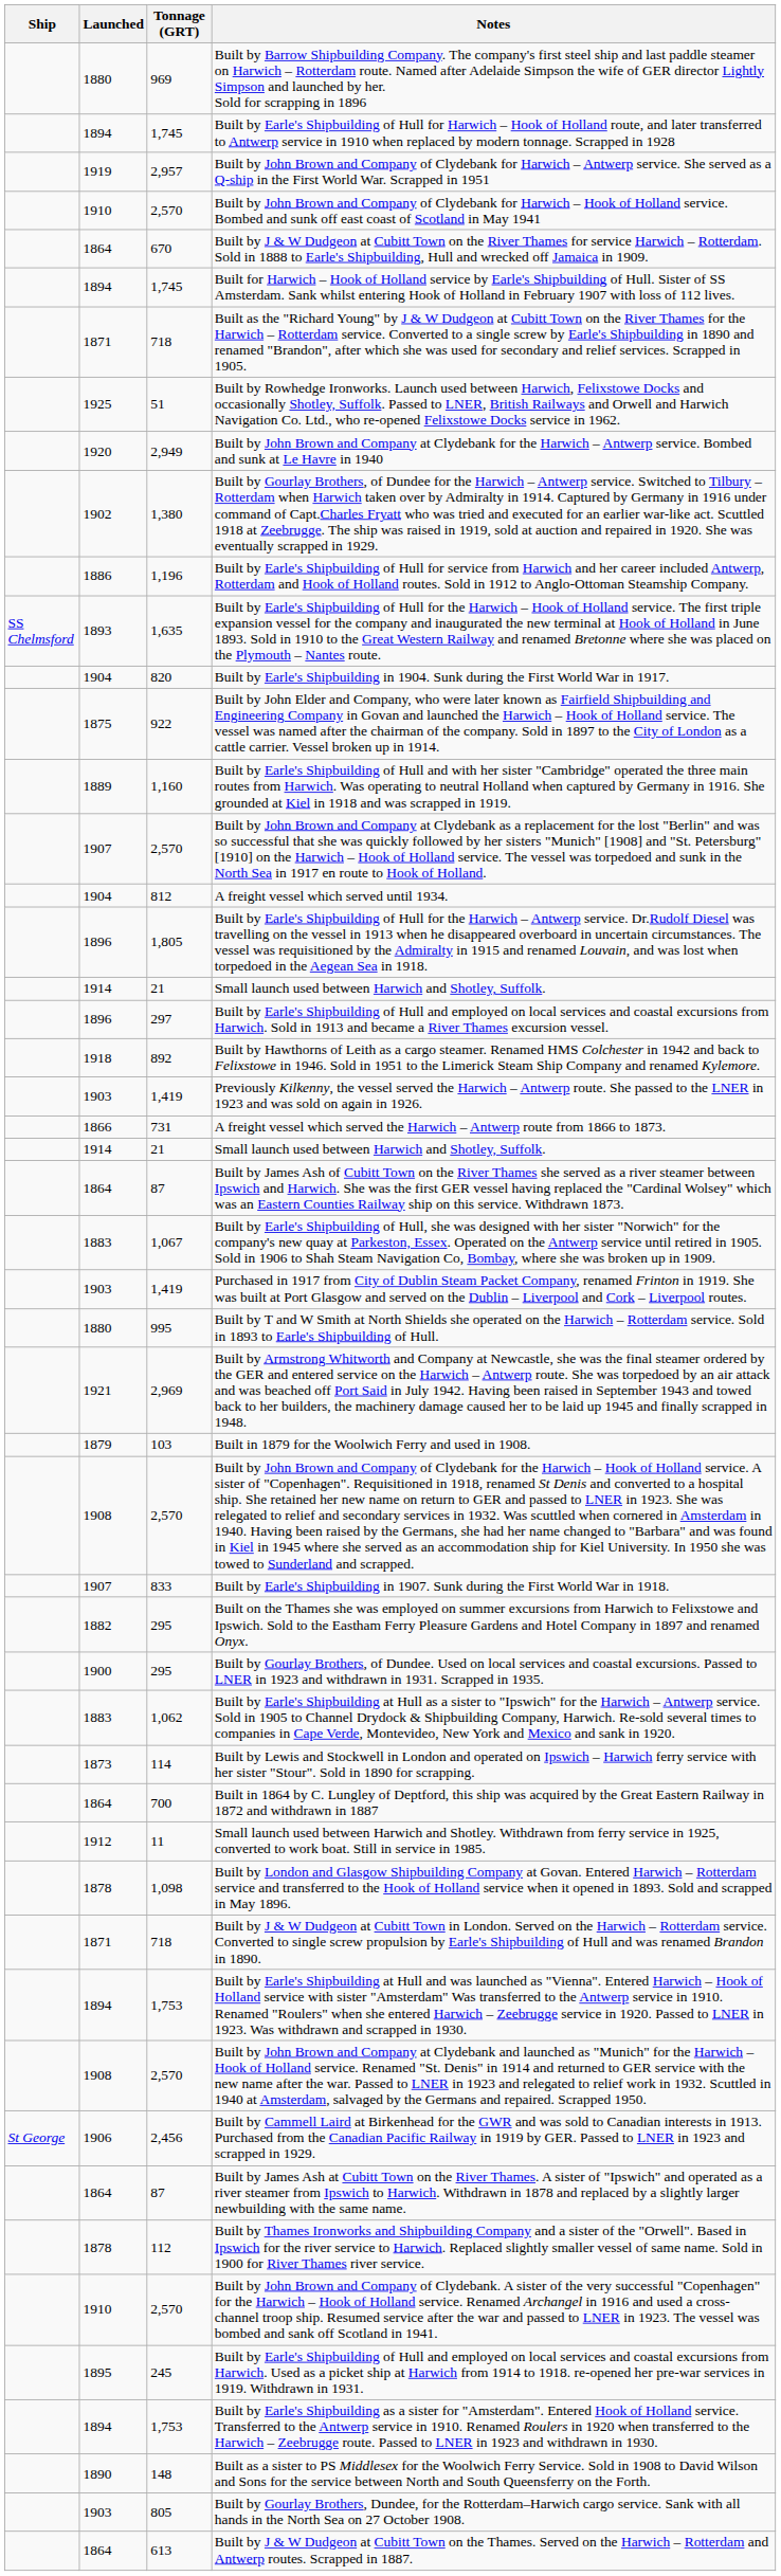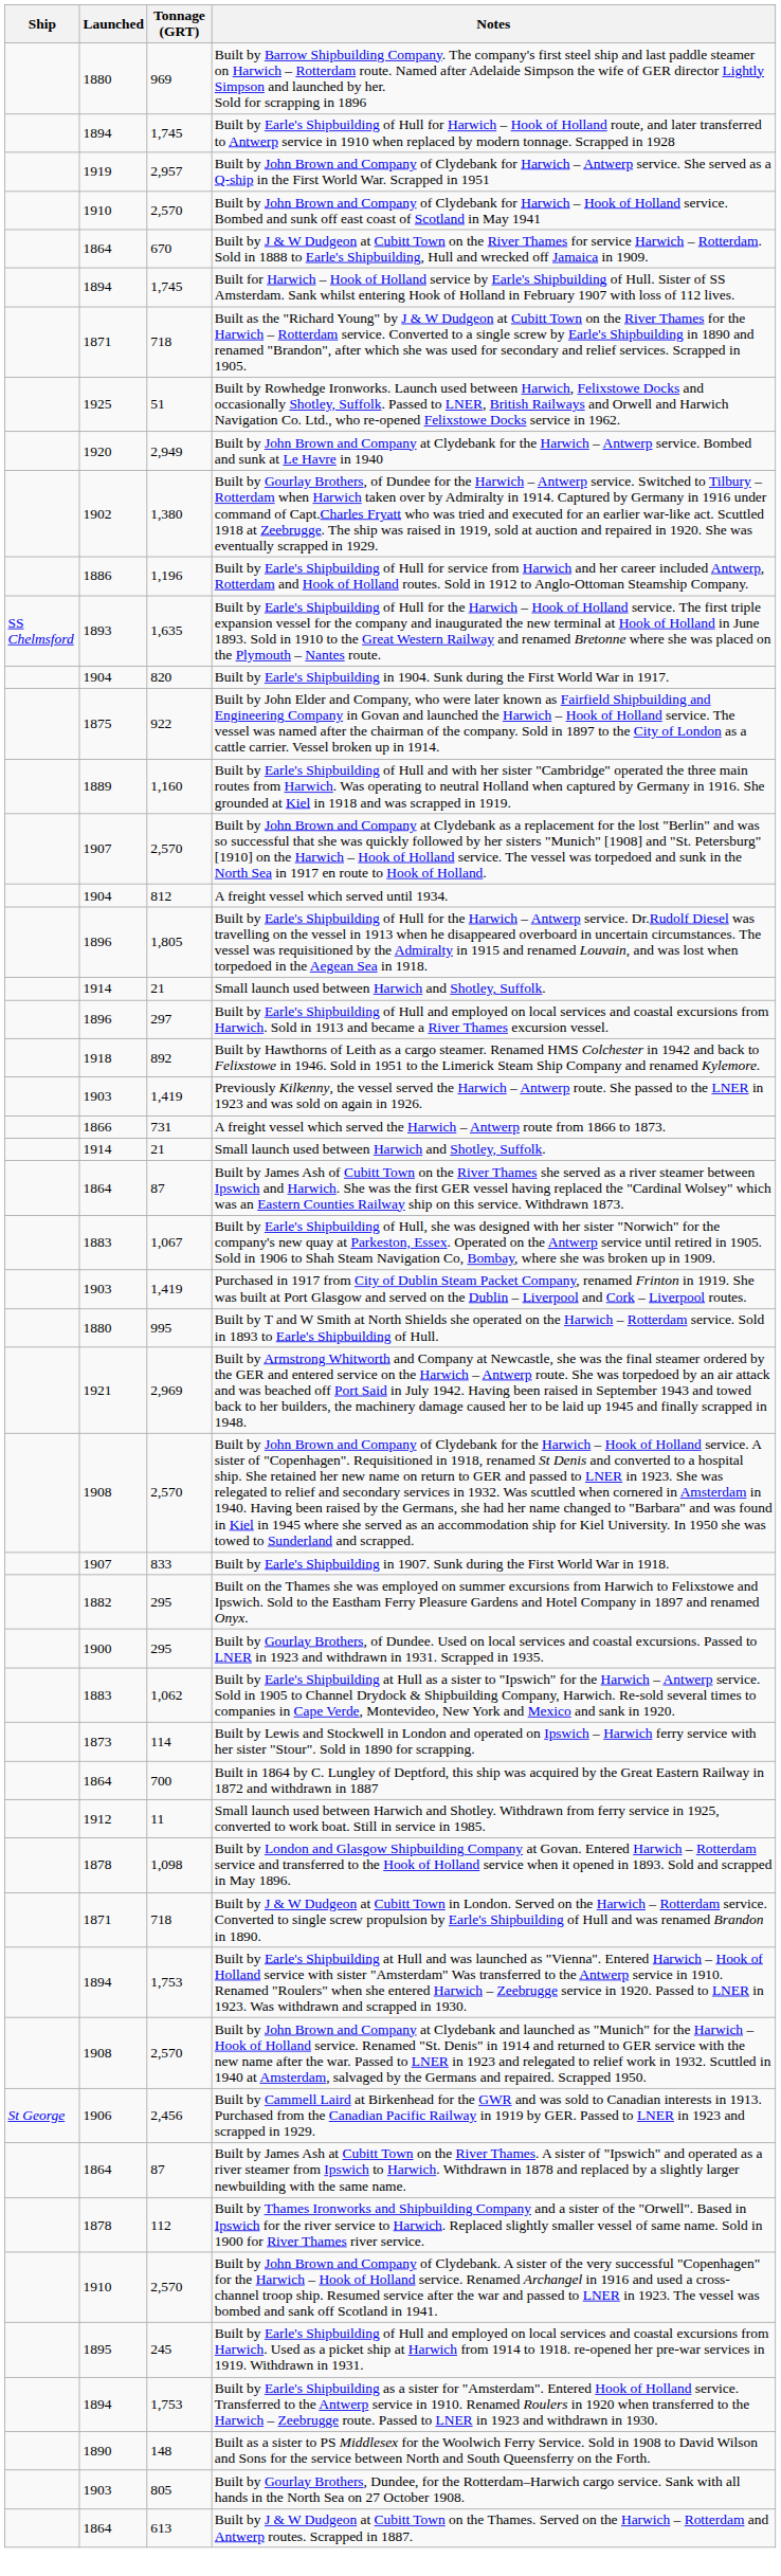- row: 1879 | 103 | Built in 1879 for the Woolwich Ferry and used in 1908.
